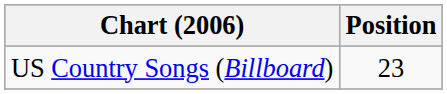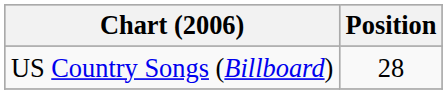US Country Songs (Billboard) | Position: 23 -> 28
